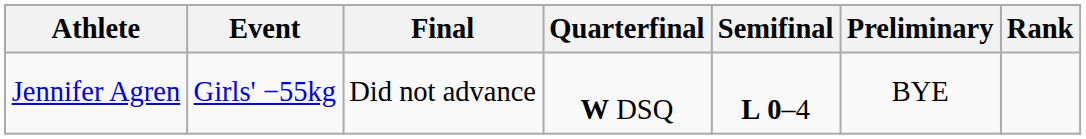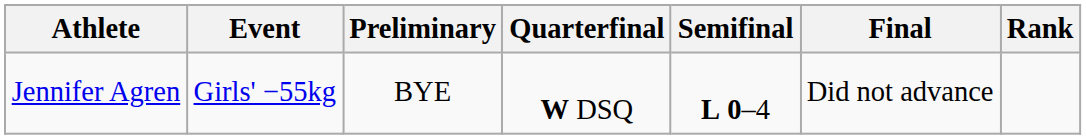columns swapped: Preliminary <-> Final
